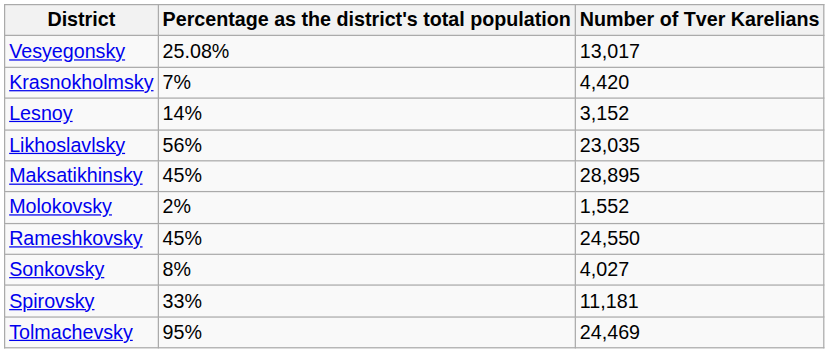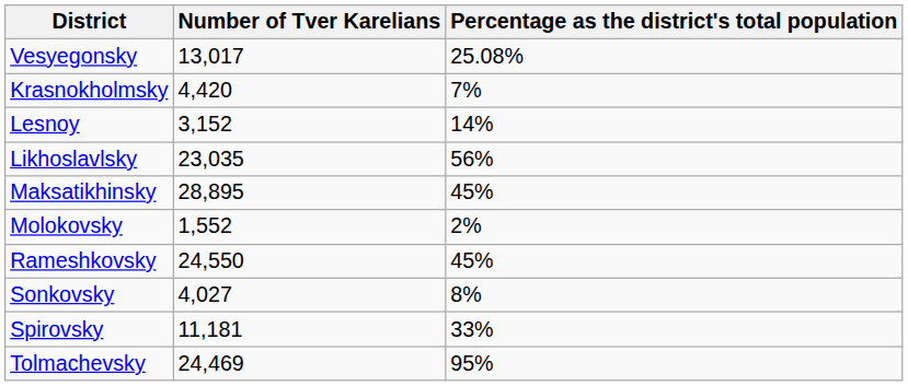columns swapped: Number of Tver Karelians <-> Percentage as the district's total population
